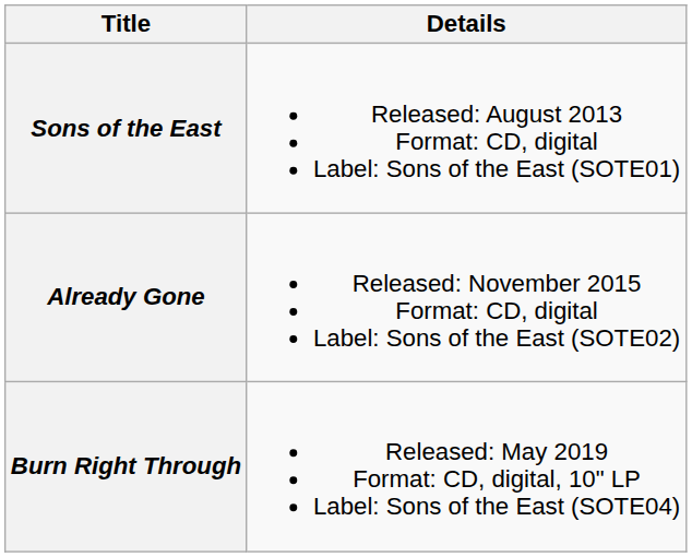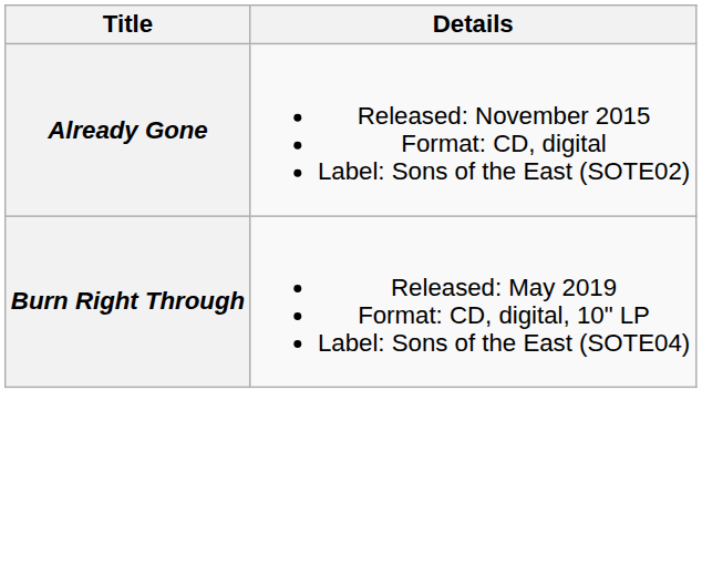- row: Sons of the East | Released: August 2013 Format: CD, digital Label: Sons of the East (SOTE01)
